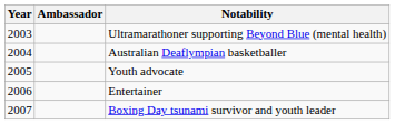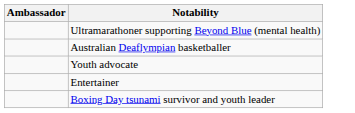- column: Year | 2003 | 2004 | 2005 | 2006 | 2007
